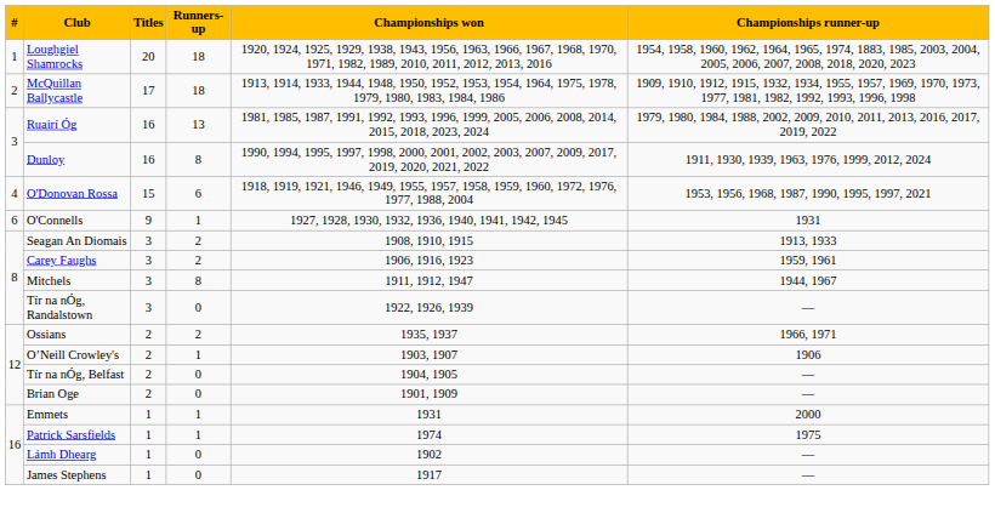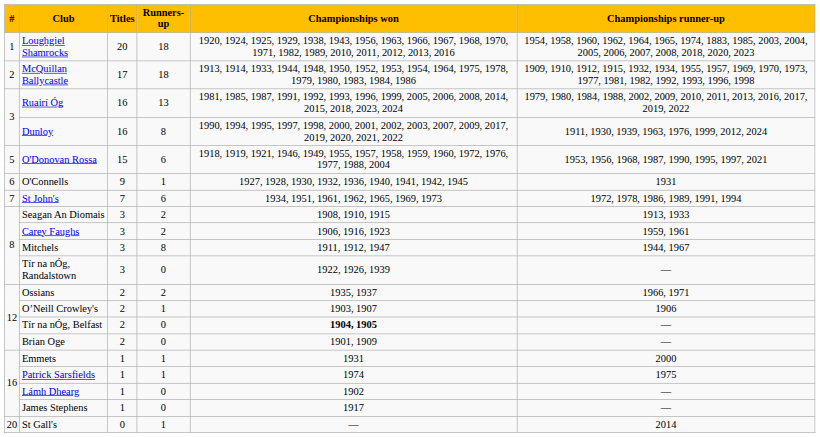O'Donovan Rossa | #: 4 -> 5
+ row: 7 | St John's | 7 | 6 | 1934, 1951, 1961, 1962, 1965, 1969, 1973 | 1972, 1978, 1986, 1989, 1991, 1994
Tír na nÓg, Belfast | Championships won: normal -> bold
+ row: 20 | St Gall's | 0 | 1 | — | 2014
